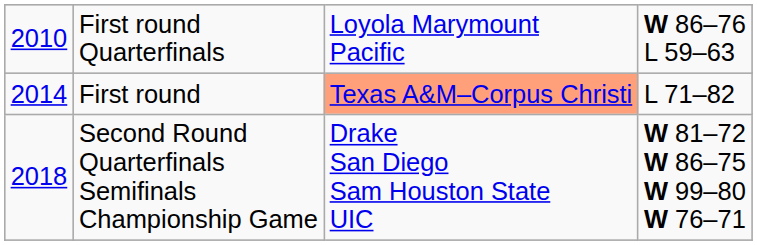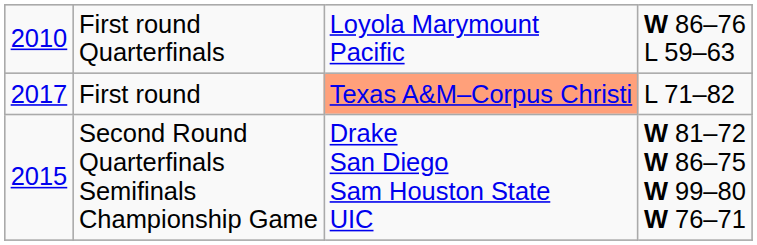First round | column 1: 2014 -> 2017
Second Round Quarterfinals Semifinals Championship Game | column 1: 2018 -> 2015
